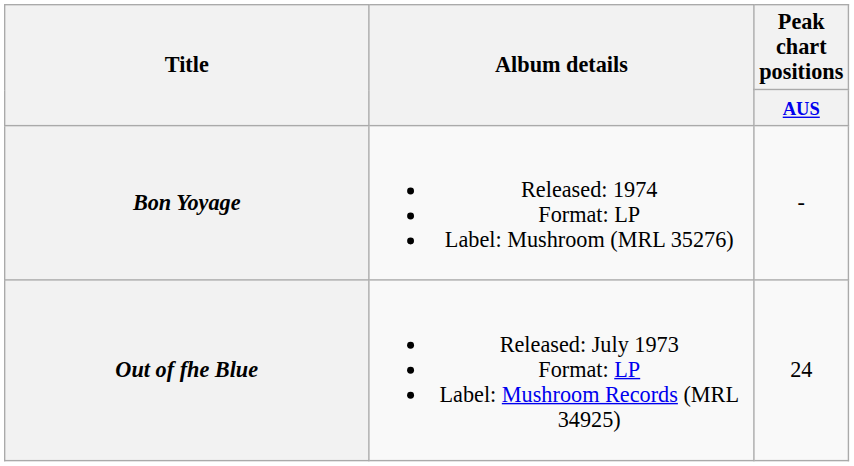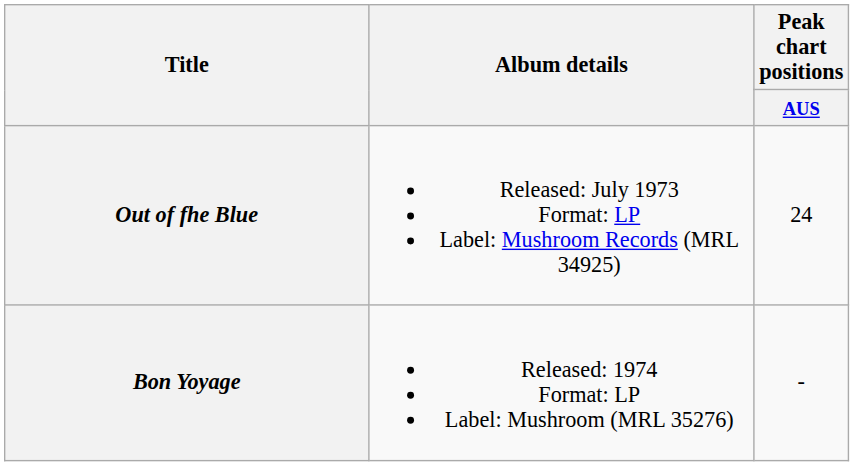rows swapped: Out of fhe Blue <-> Bon Yoyage
